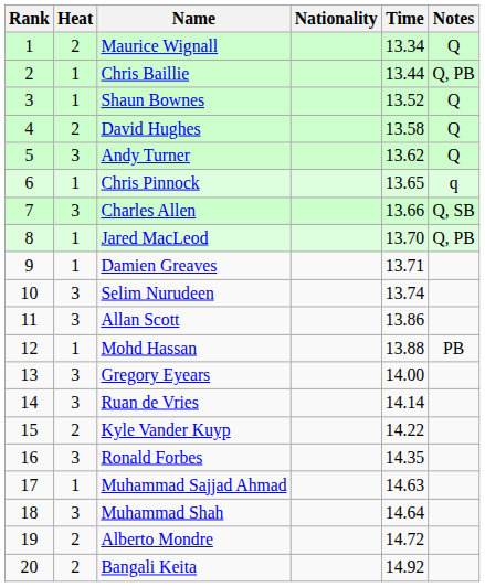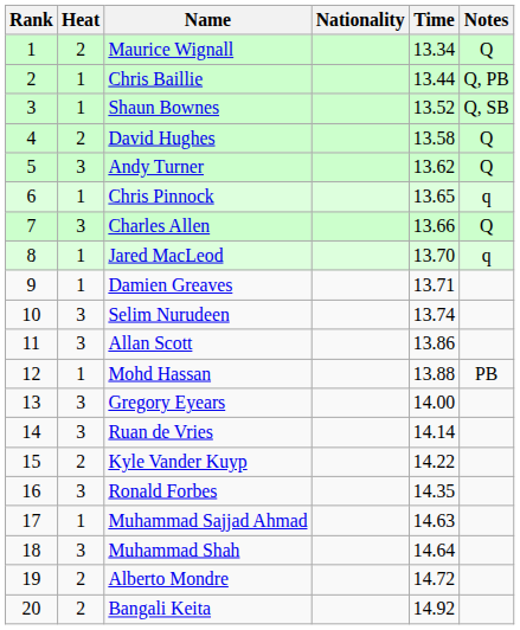Shaun Bownes | Notes: Q -> Q, SB
Charles Allen | Notes: Q, SB -> Q
Jared MacLeod | Notes: Q, PB -> q
